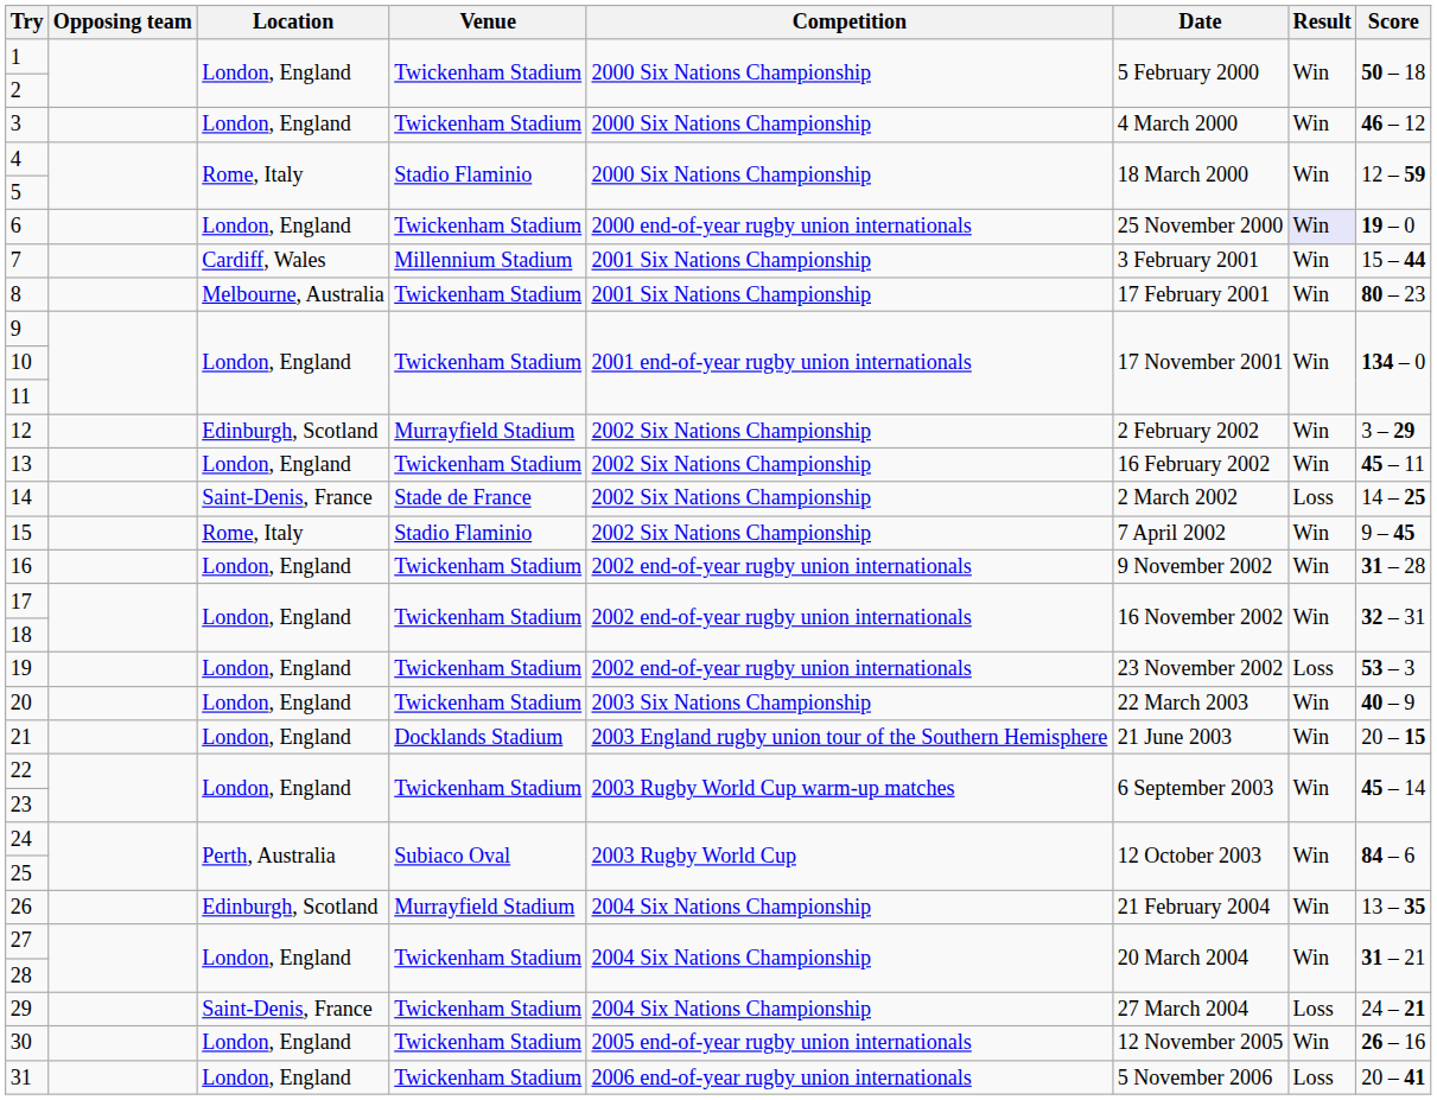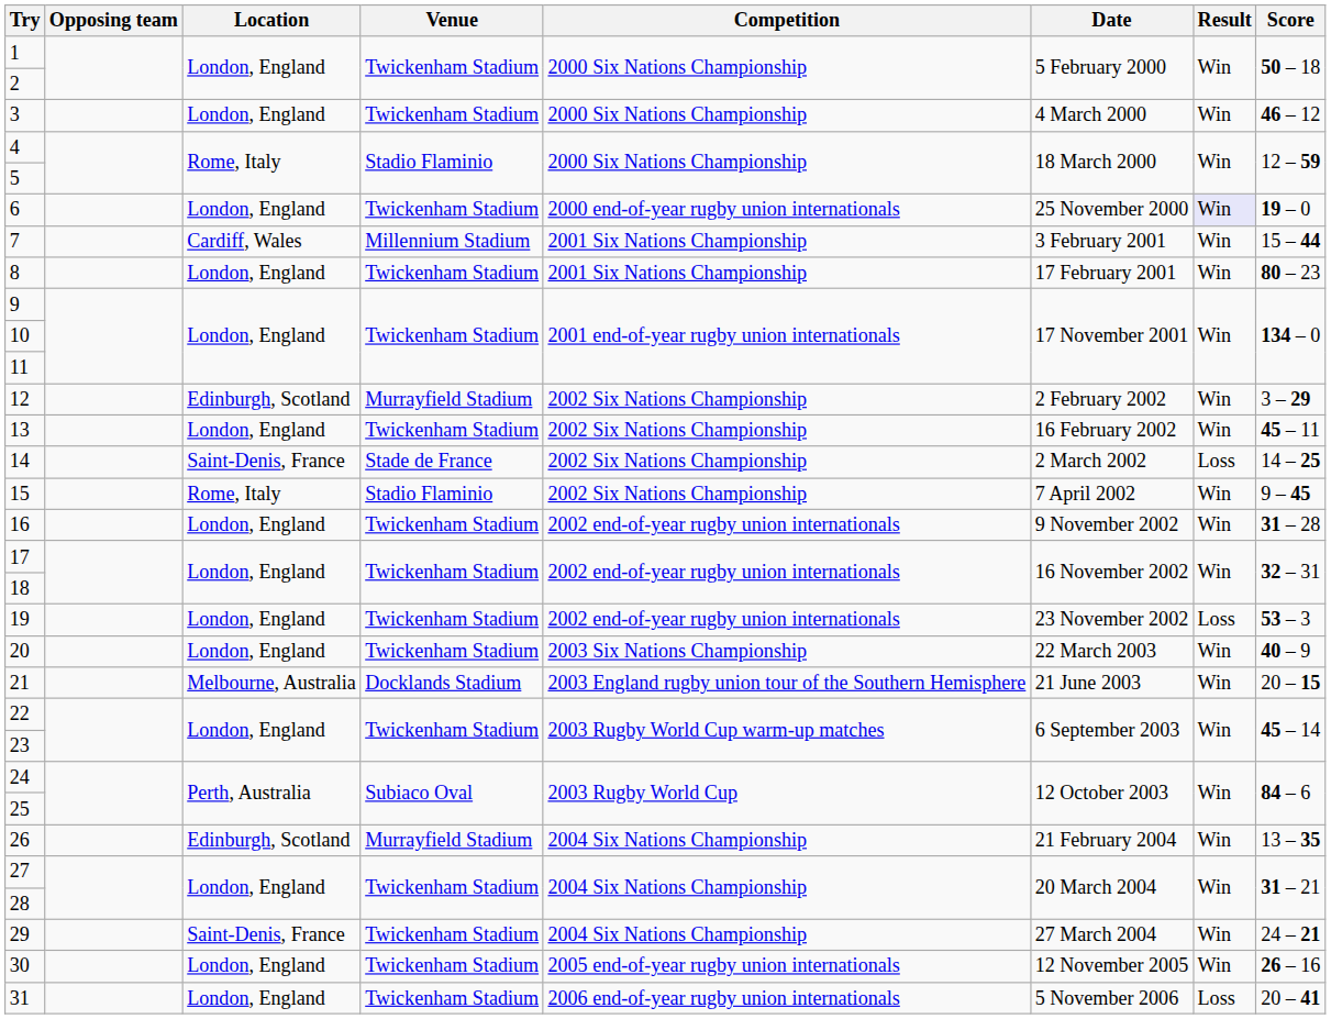8 | Location: Melbourne, Australia -> London, England
21 | Location: London, England -> Melbourne, Australia
29 | Result: Loss -> Win
